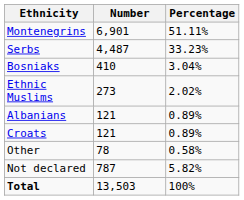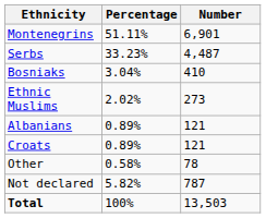columns swapped: Number <-> Percentage
